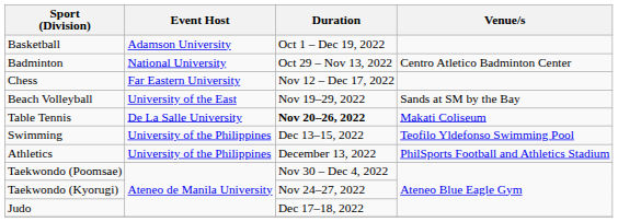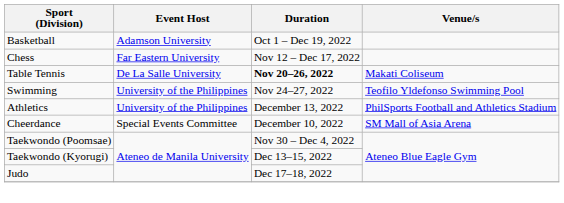- row: Badminton | National University | Oct 29 – Nov 13, 2022 | Centro Atletico Badminton Center
- row: Beach Volleyball | University of the East | Nov 19–29, 2022 | Sands at SM by the Bay
Swimming | Duration: Dec 13–15, 2022 -> Nov 24–27, 2022
+ row: Cheerdance | Special Events Committee | December 10, 2022 | SM Mall of Asia Arena
Taekwondo (Kyorugi) | Duration: Nov 24–27, 2022 -> Dec 13–15, 2022
